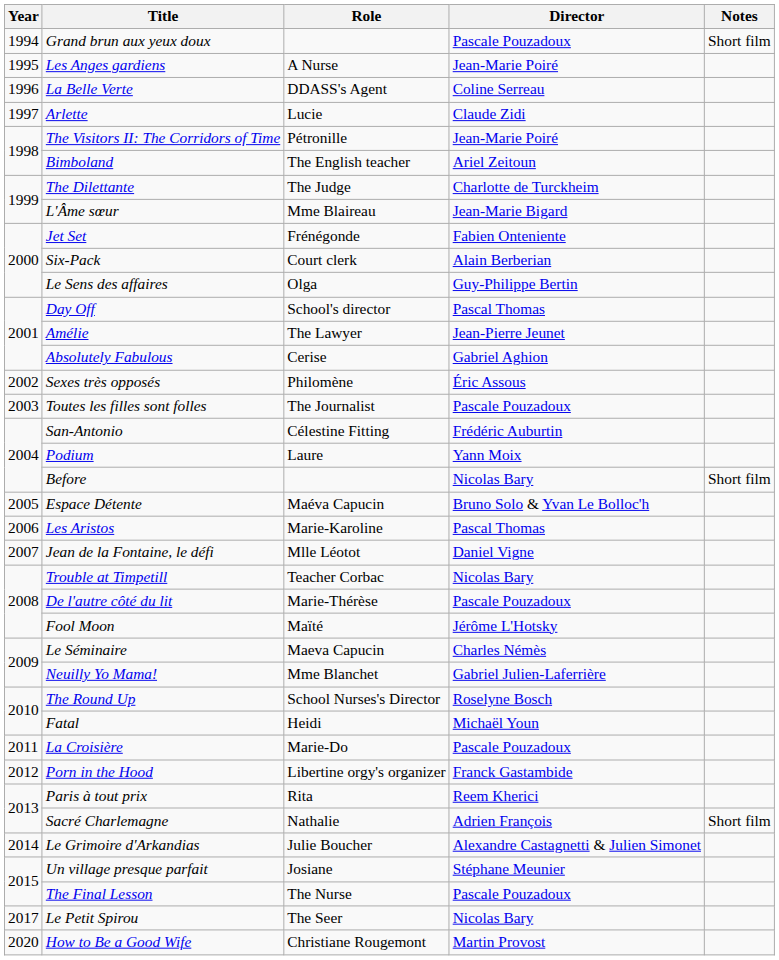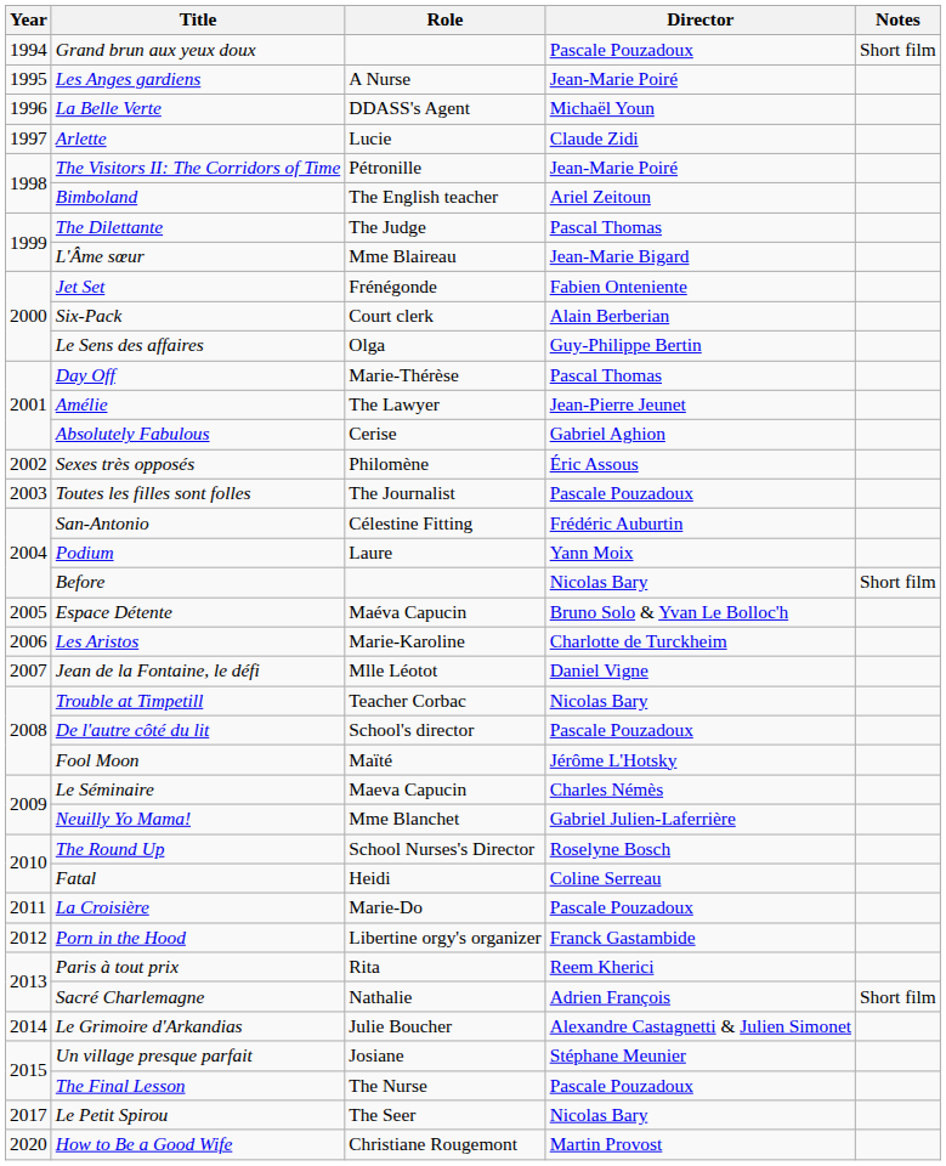La Belle Verte | Director: Coline Serreau -> Michaël Youn
The Dilettante | Director: Charlotte de Turckheim -> Pascal Thomas
Day Off | Role: School's director -> Marie-Thérèse
Les Aristos | Director: Pascal Thomas -> Charlotte de Turckheim
De l'autre côté du lit | Role: Marie-Thérèse -> School's director
Fatal | Director: Michaël Youn -> Coline Serreau
